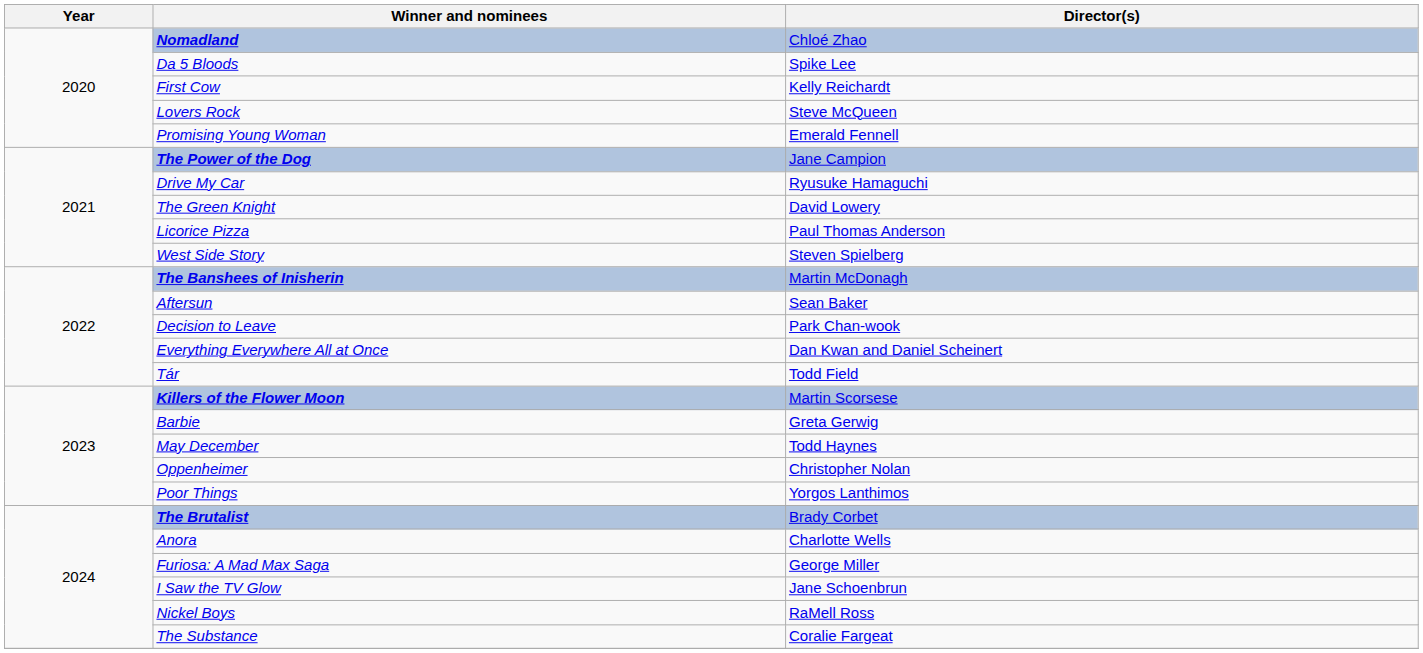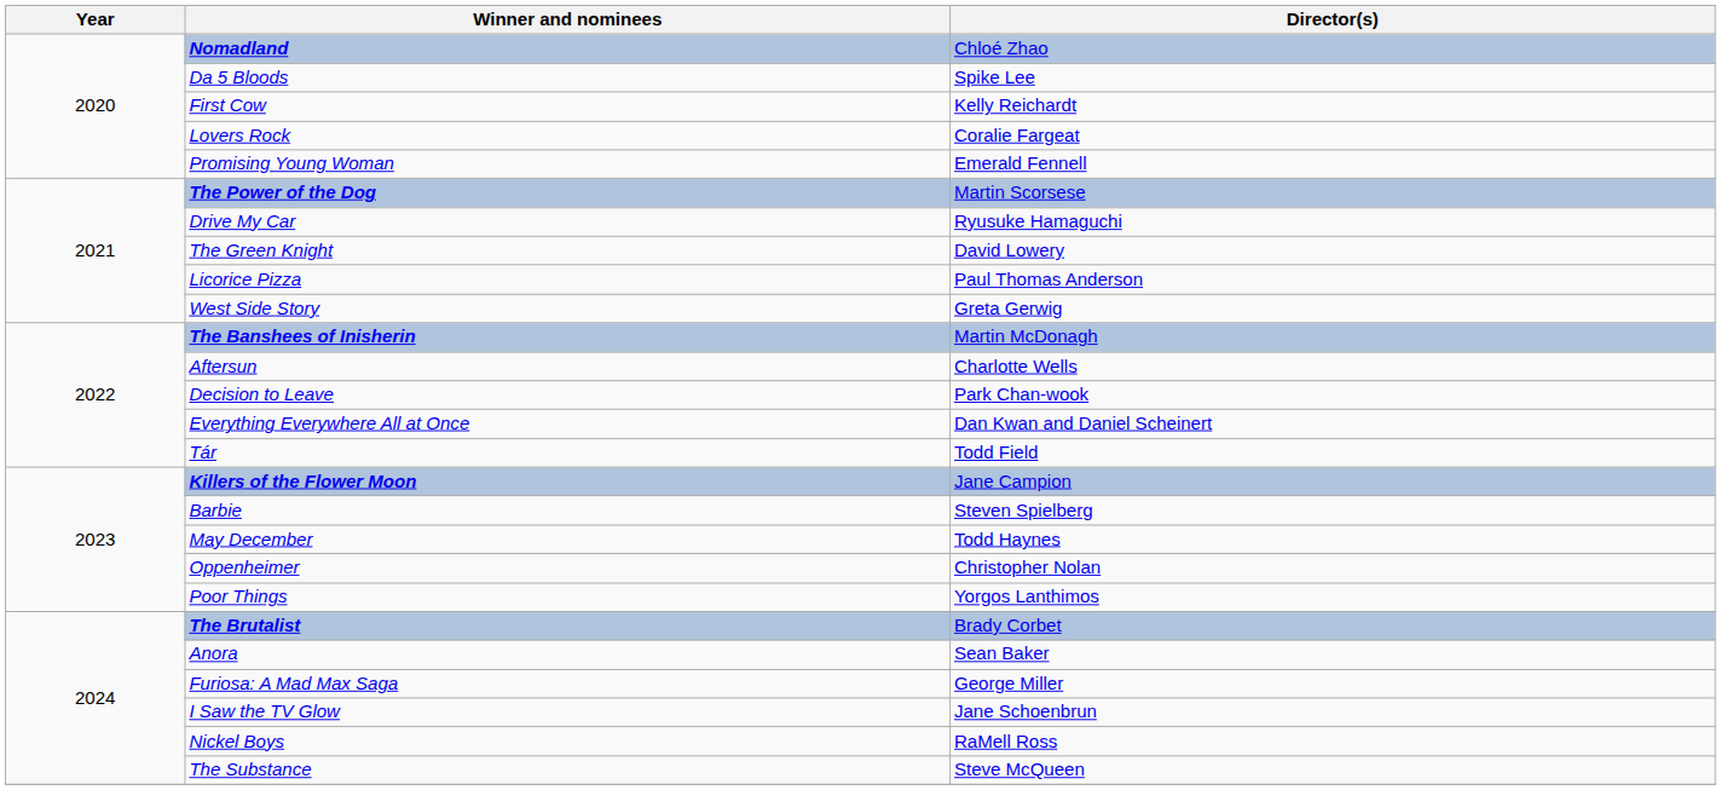Lovers Rock | Director(s): Steve McQueen -> Coralie Fargeat
The Power of the Dog | Director(s): Jane Campion -> Martin Scorsese
West Side Story | Director(s): Steven Spielberg -> Greta Gerwig
Aftersun | Director(s): Sean Baker -> Charlotte Wells
Killers of the Flower Moon | Director(s): Martin Scorsese -> Jane Campion
Barbie | Director(s): Greta Gerwig -> Steven Spielberg
Anora | Director(s): Charlotte Wells -> Sean Baker
The Substance | Director(s): Coralie Fargeat -> Steve McQueen
